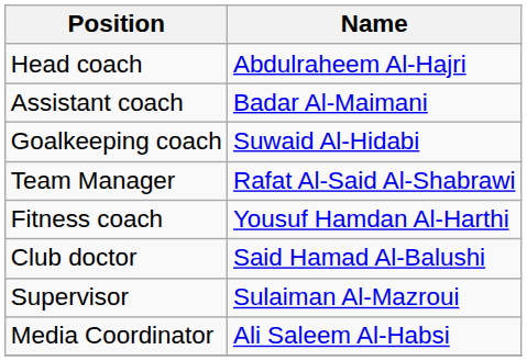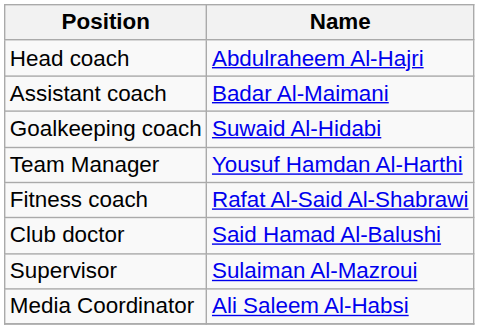Team Manager | Name: Rafat Al-Said Al-Shabrawi -> Yousuf Hamdan Al-Harthi
Fitness coach | Name: Yousuf Hamdan Al-Harthi -> Rafat Al-Said Al-Shabrawi
